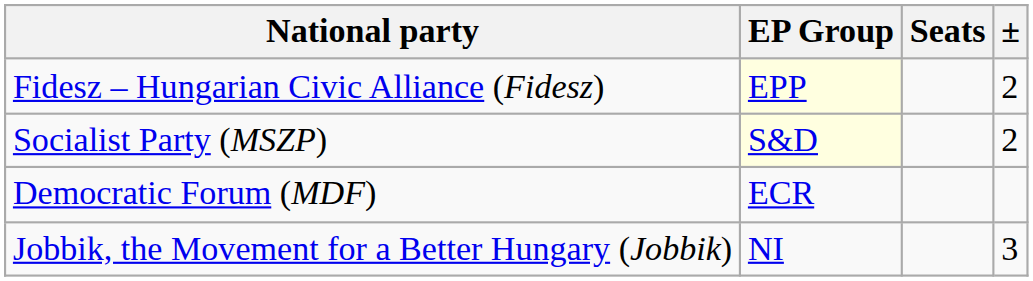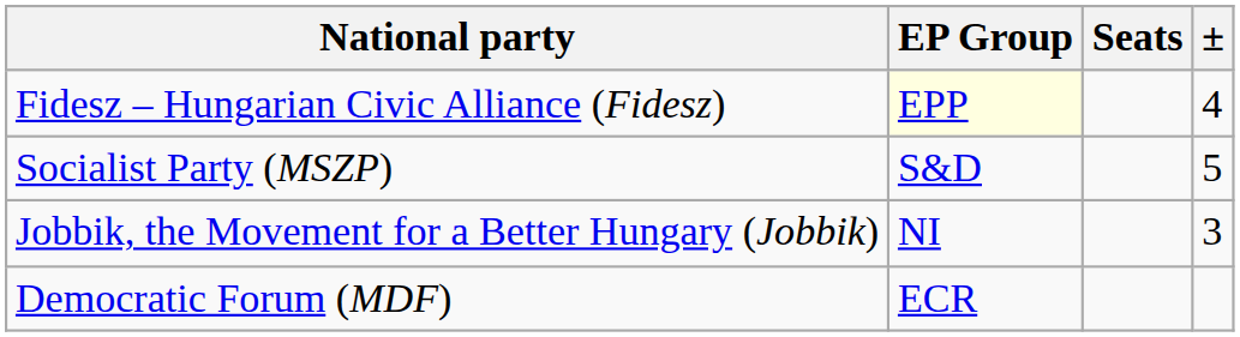Fidesz – Hungarian Civic Alliance (Fidesz) | ±: 2 -> 4
Socialist Party (MSZP) | EP Group: lightyellow background -> no background
Socialist Party (MSZP) | ±: 2 -> 5
rows swapped: Jobbik, the Movement for a Better Hungary (Jobbik) <-> Democratic Forum (MDF)
